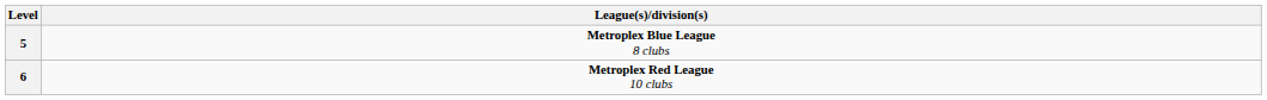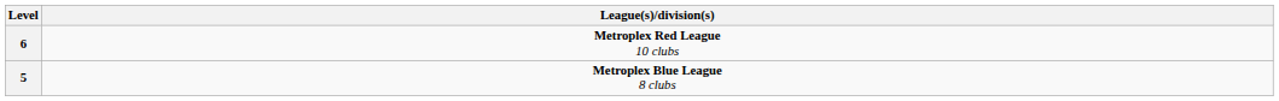rows swapped: 5 <-> 6
